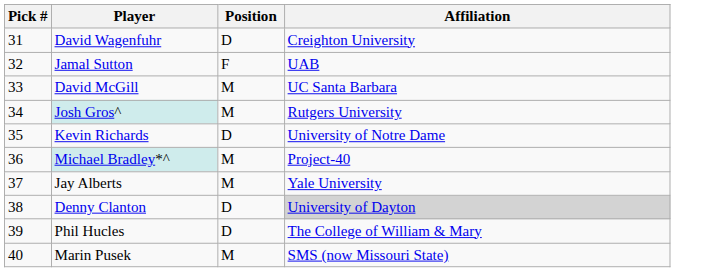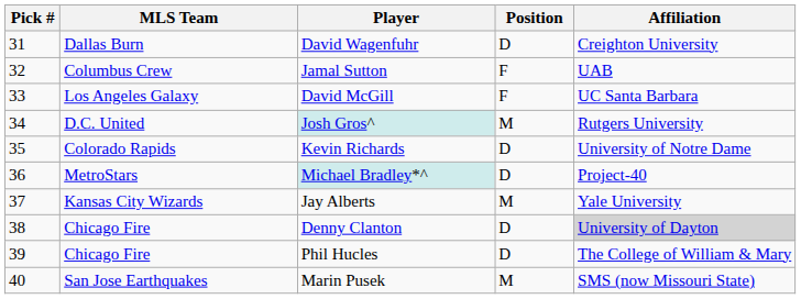+ column: MLS Team | Dallas Burn | Columbus Crew | Los Angeles Galaxy | D.C. United | Colorado Rapids | MetroStars | Kansas City Wizards | Chicago Fire | Chicago Fire | San Jose Earthquakes
David McGill | Position: M -> F
Michael Bradley*^ | Position: M -> D
